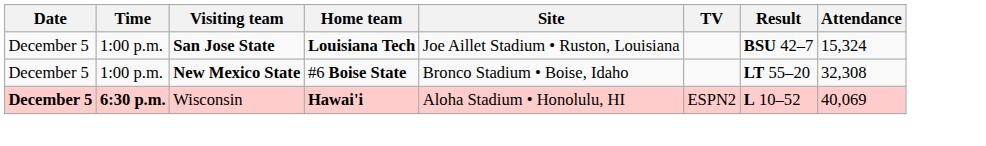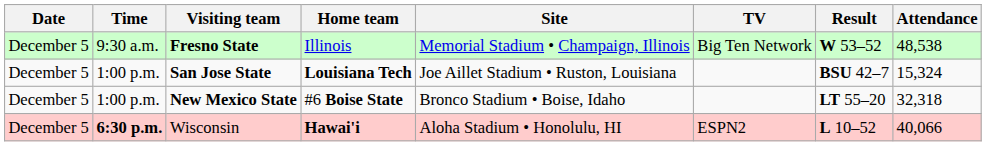+ row: December 5 | 9:30 a.m. | Fresno State | Illinois | Memorial Stadium • Champaign, Illinois | Big Ten Network | W 53–52 | 48,538
New Mexico State | Attendance: 32,308 -> 32,318
Wisconsin | Date: bold -> normal
Wisconsin | Attendance: 40,069 -> 40,066
